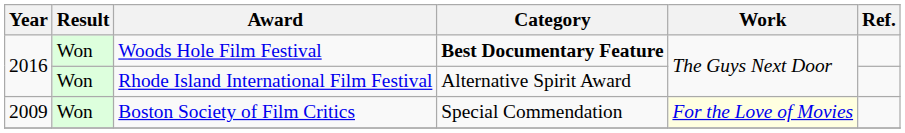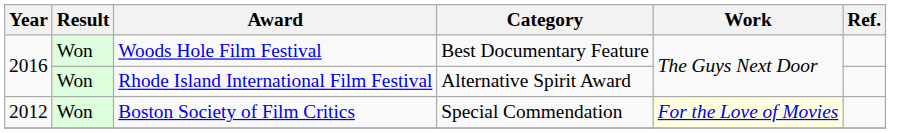Woods Hole Film Festival | Category: bold -> normal
Boston Society of Film Critics | Year: 2009 -> 2012
